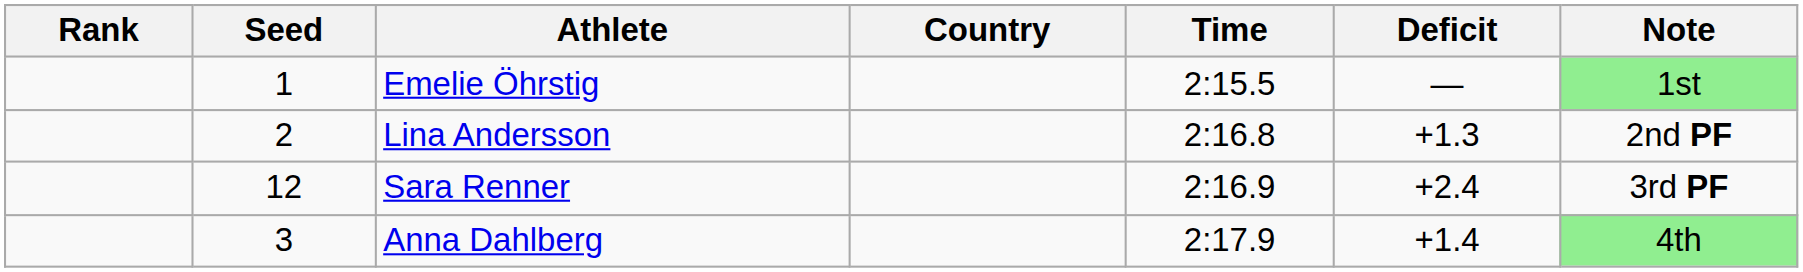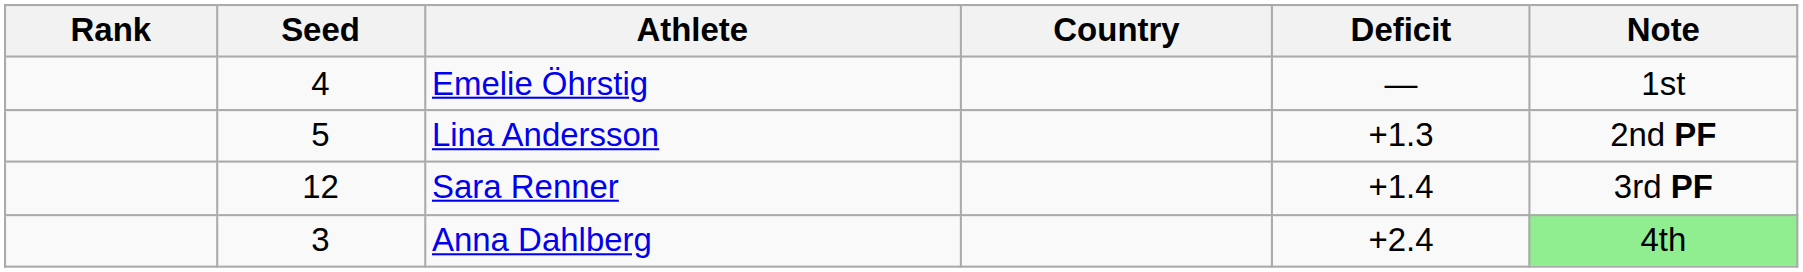- column: Time | 2:15.5 | 2:16.8 | 2:16.9 | 2:17.9
Emelie Öhrstig | Seed: 1 -> 4
Emelie Öhrstig | Note: lightgreen background -> no background
Lina Andersson | Seed: 2 -> 5
Sara Renner | Deficit: +2.4 -> +1.4
Anna Dahlberg | Deficit: +1.4 -> +2.4
